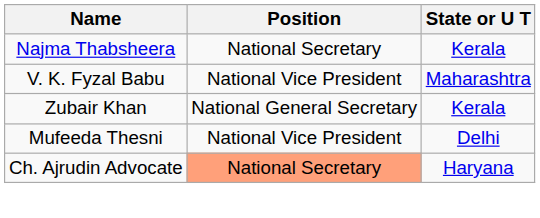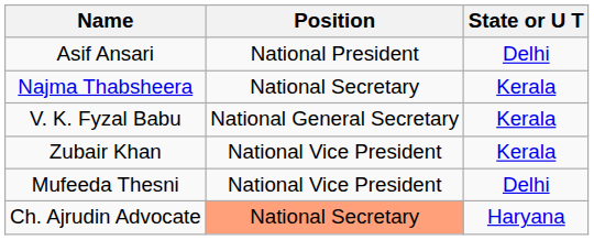+ row: Asif Ansari | National President | Delhi
V. K. Fyzal Babu | Position: National Vice President -> National General Secretary
V. K. Fyzal Babu | State or U T: Maharashtra -> Kerala
Zubair Khan | Position: National General Secretary -> National Vice President
